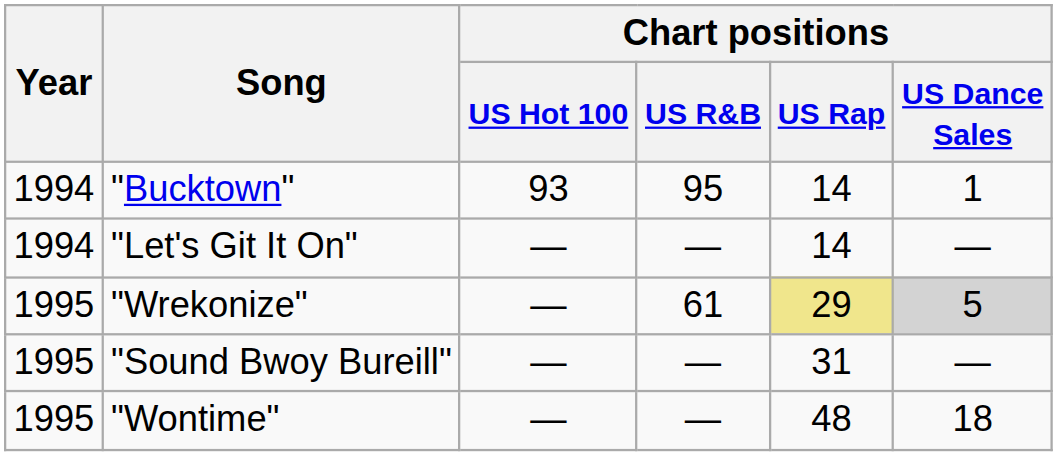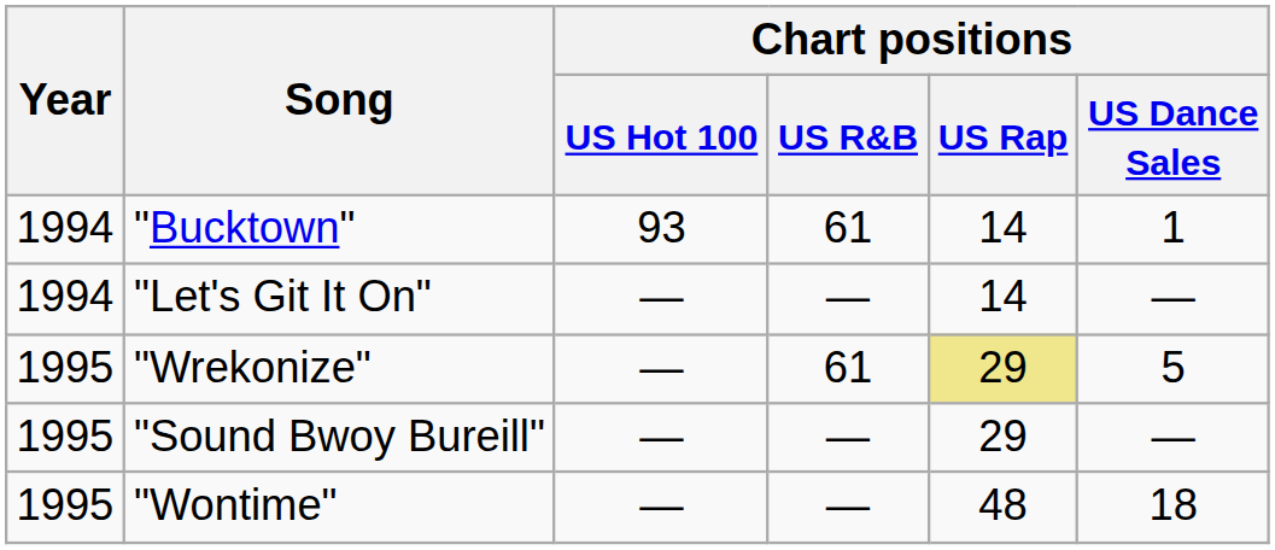"Bucktown" | Chart positions / US R&B: 95 -> 61
"Wrekonize" | Chart positions / US Dance Sales: lightgrey background -> no background
"Sound Bwoy Bureill" | Chart positions / US Rap: 31 -> 29
